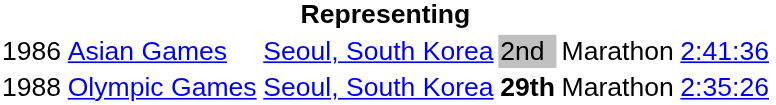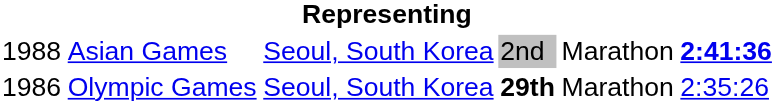Asian Games | column 1: 1986 -> 1988
Asian Games | column 6: normal -> bold
Olympic Games | column 1: 1988 -> 1986
